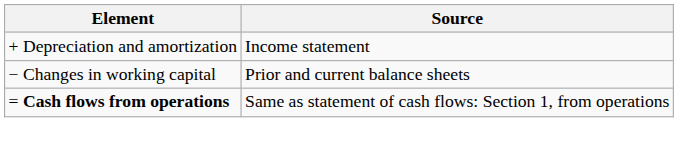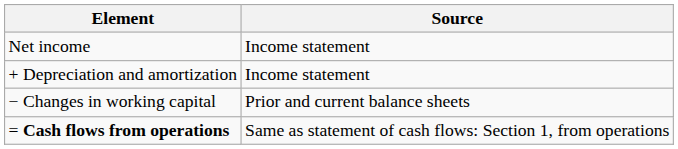+ row: Net income | Income statement
